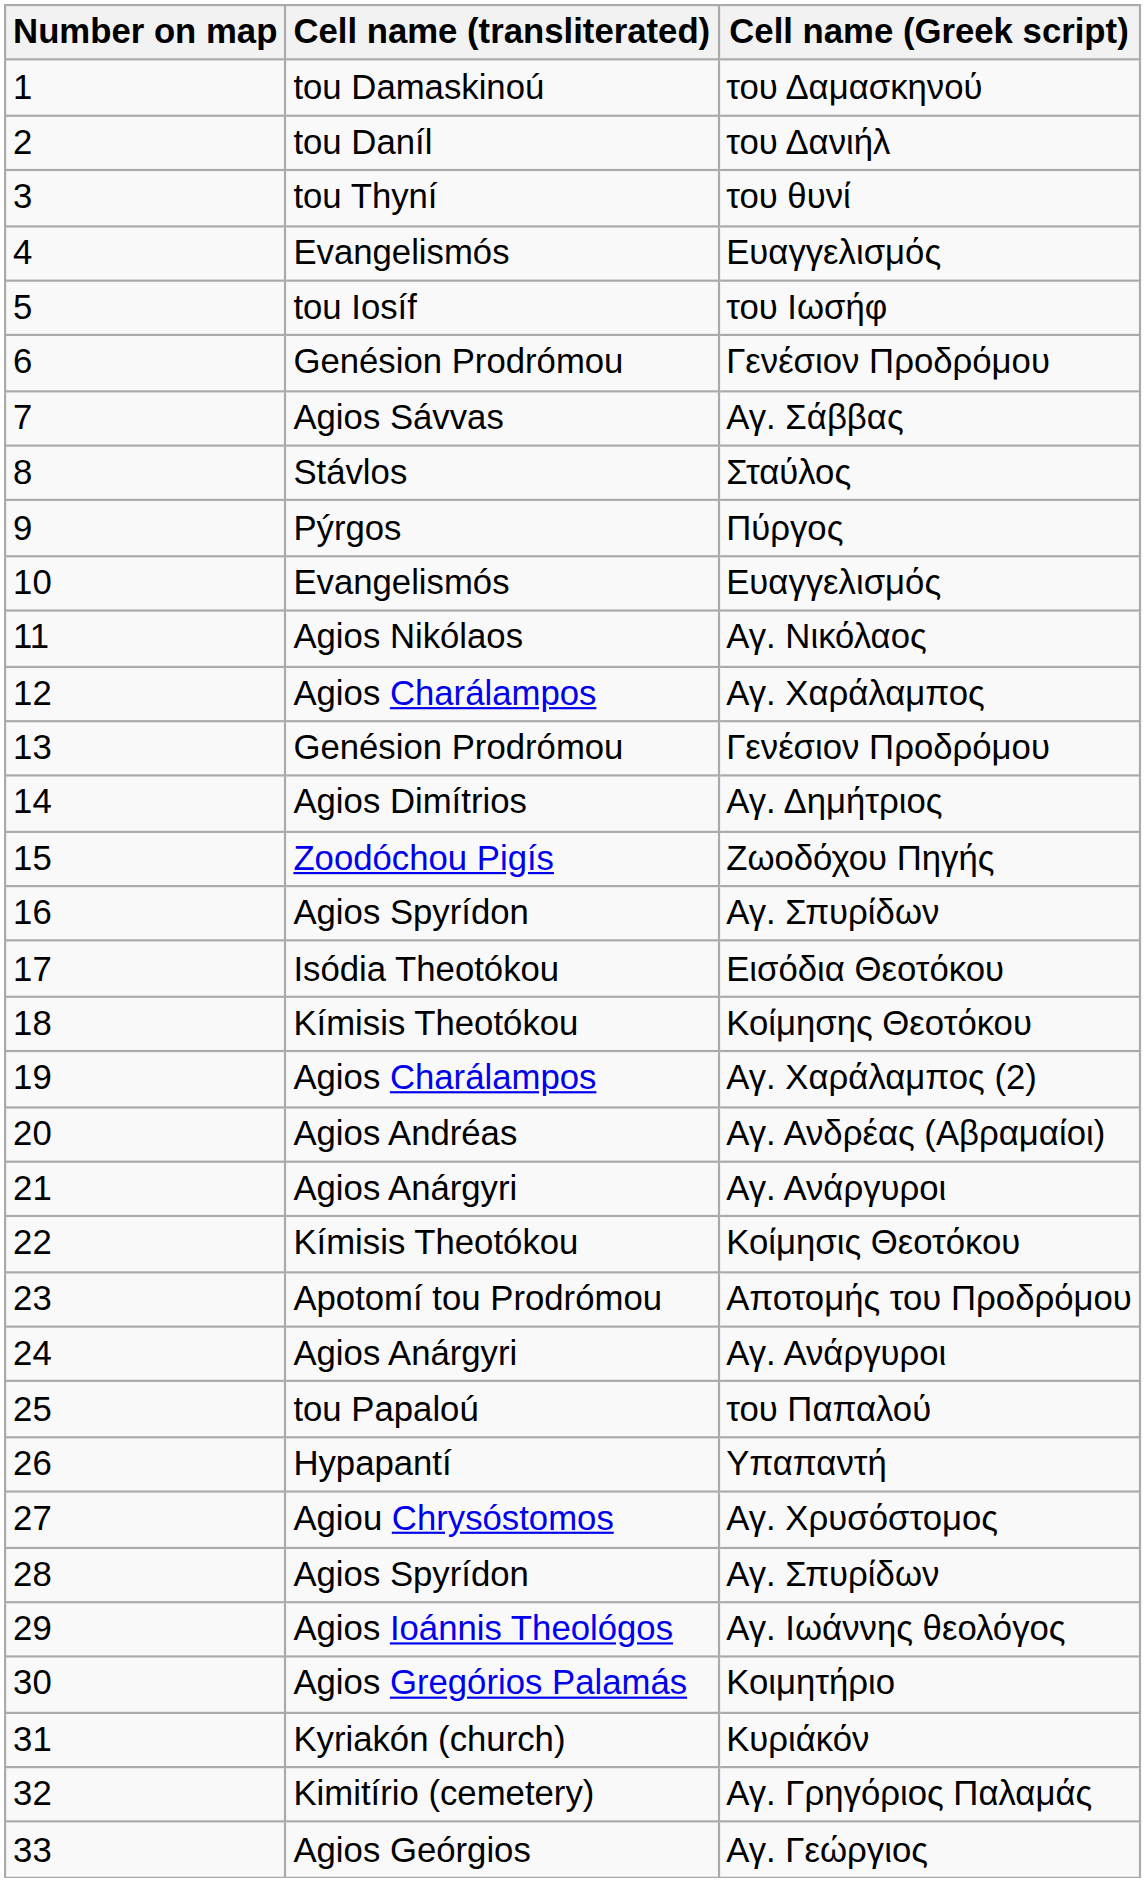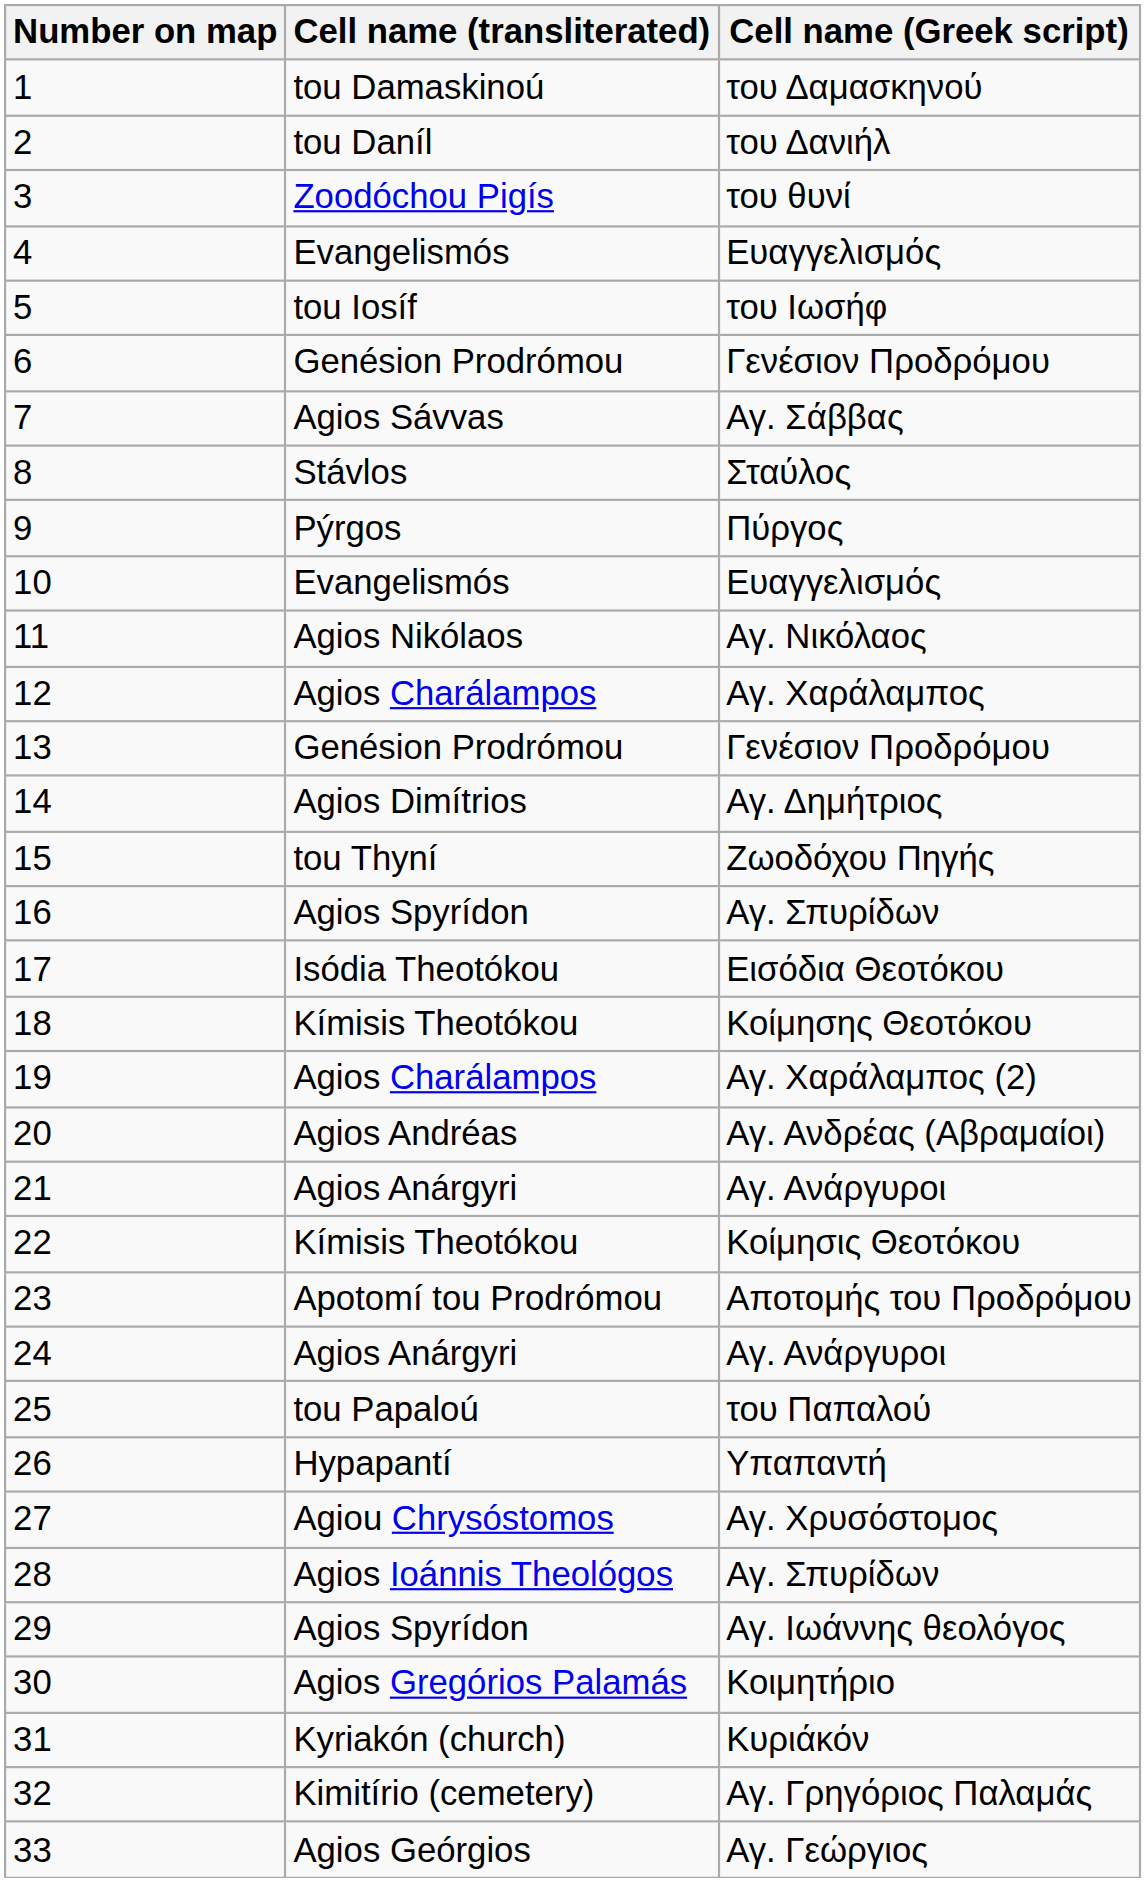3 | Cell name (transliterated): tou Thyní -> Zoodóchou Pigís
15 | Cell name (transliterated): Zoodóchou Pigís -> tou Thyní
28 | Cell name (transliterated): Agios Spyrídon -> Agios Ioánnis Theológos
29 | Cell name (transliterated): Agios Ioánnis Theológos -> Agios Spyrídon
